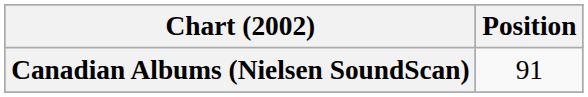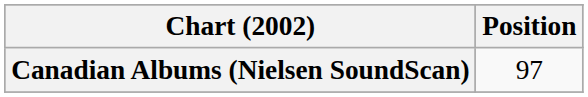Canadian Albums (Nielsen SoundScan) | Position: 91 -> 97
